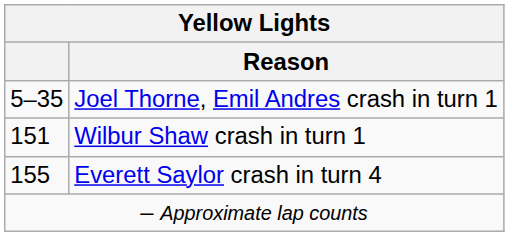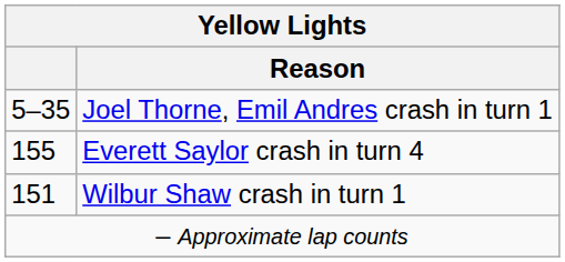rows swapped: Wilbur Shaw crash in turn 1 <-> Everett Saylor crash in turn 4
